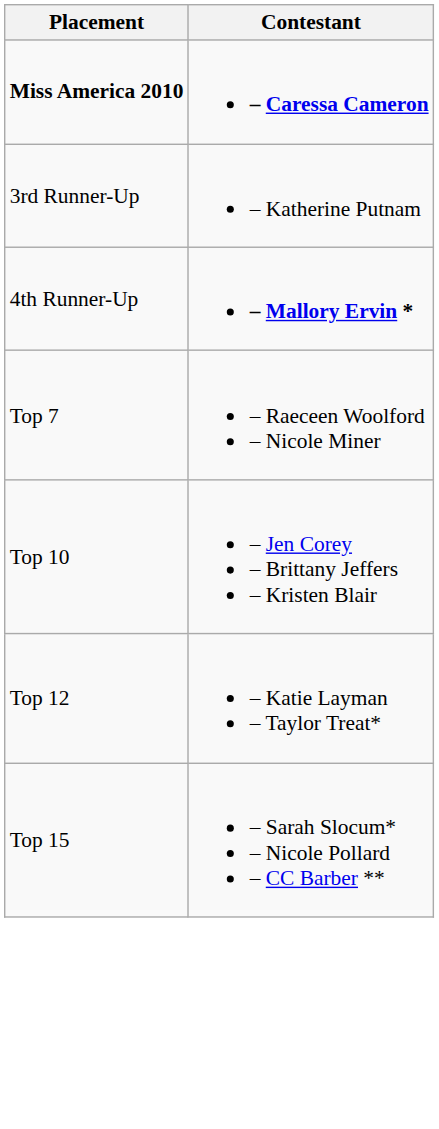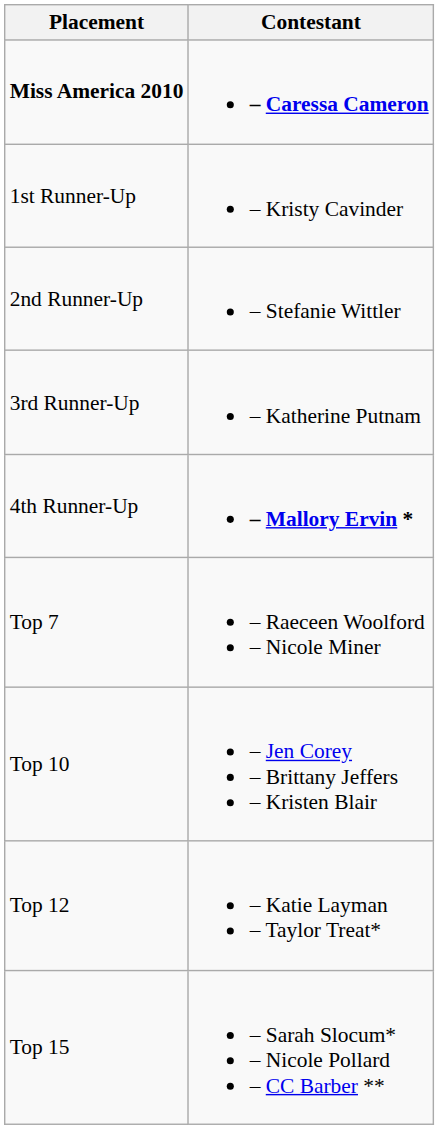+ row: 1st Runner-Up | – Kristy Cavinder
+ row: 2nd Runner-Up | – Stefanie Wittler
